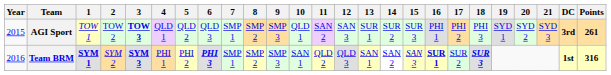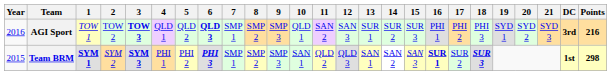AGI Sport | Year: 2015 -> 2016
AGI Sport | 6: normal -> bold
AGI Sport | Points: 261 -> 216
Team BRM | Year: 2016 -> 2015
Team BRM | Points: 316 -> 298
